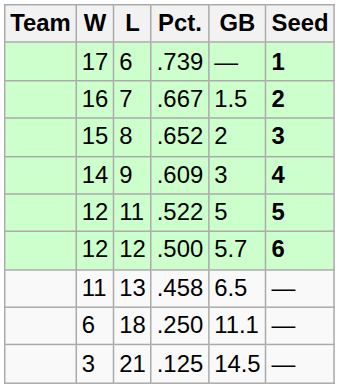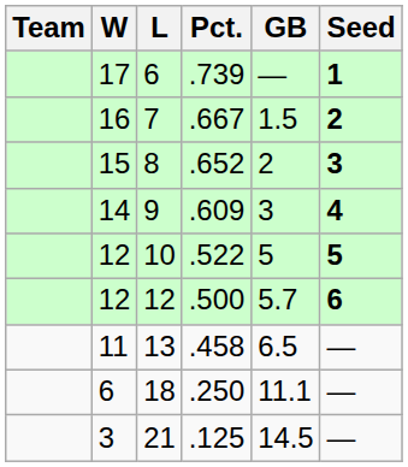.522 | L: 11 -> 10
